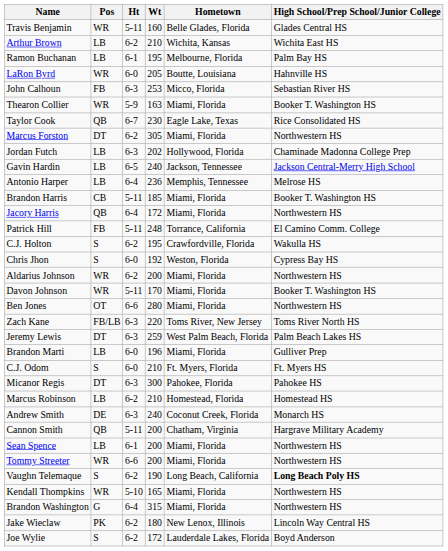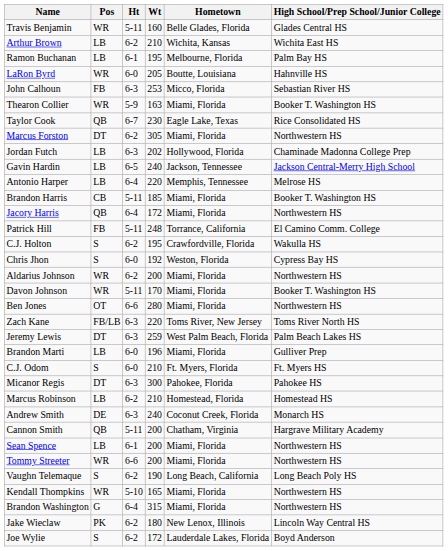Antonio Harper | Wt: 236 -> 220
Vaughn Telemaque | High School/Prep School/Junior College: bold -> normal
